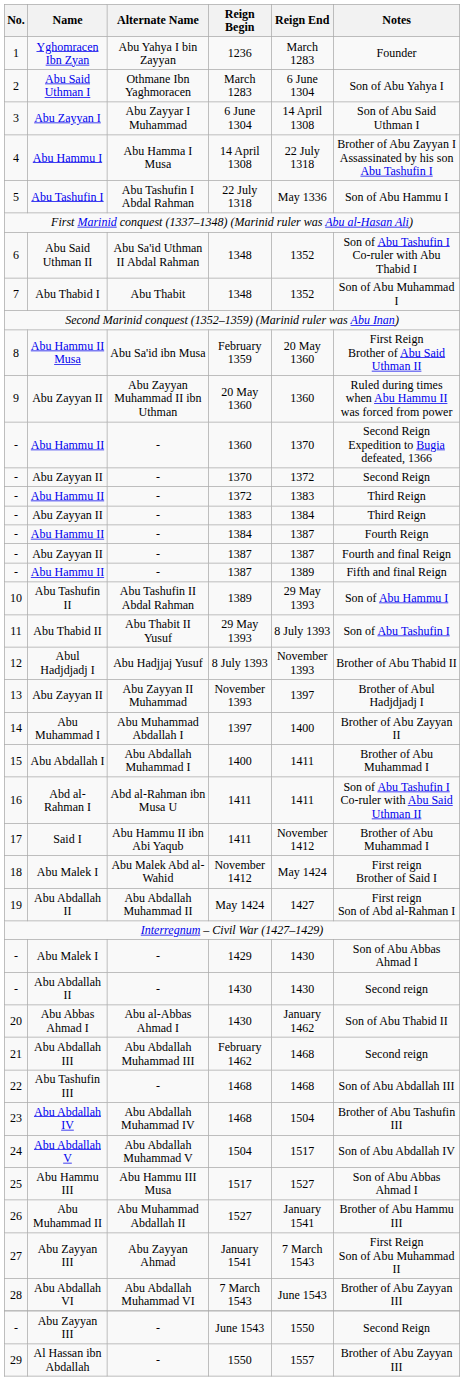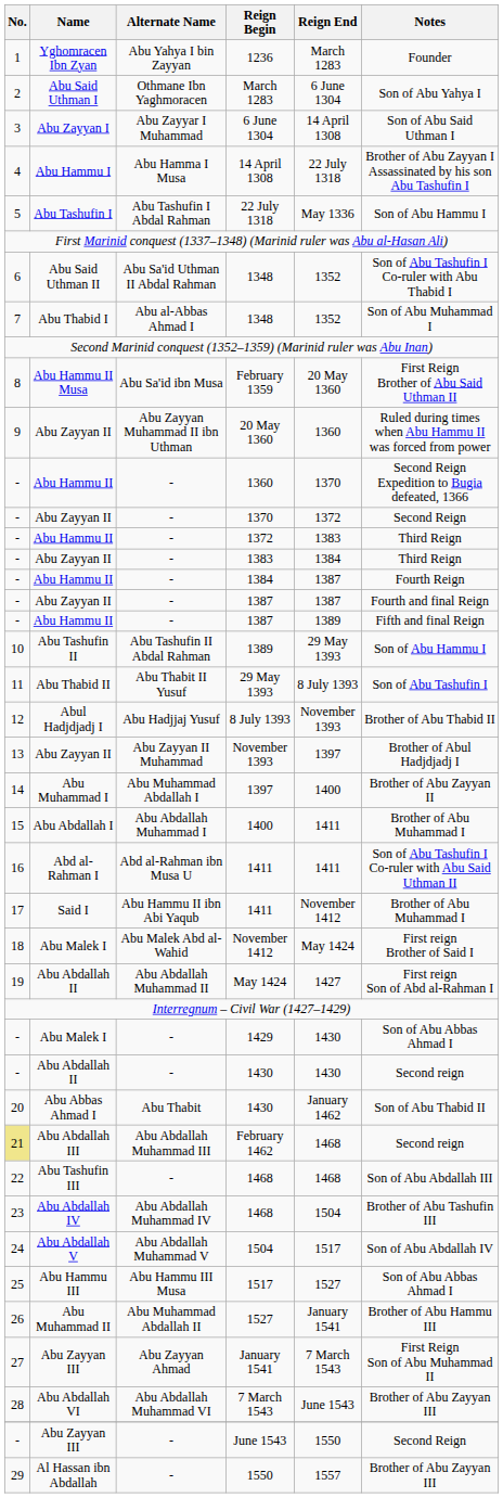Abu Thabid I / 1348 | Alternate Name: Abu Thabit -> Abu al-Abbas Ahmad I
Abu Abbas Ahmad I / 1430 | Alternate Name: Abu al-Abbas Ahmad I -> Abu Thabit
February 1462 | No.: no background -> khaki background
